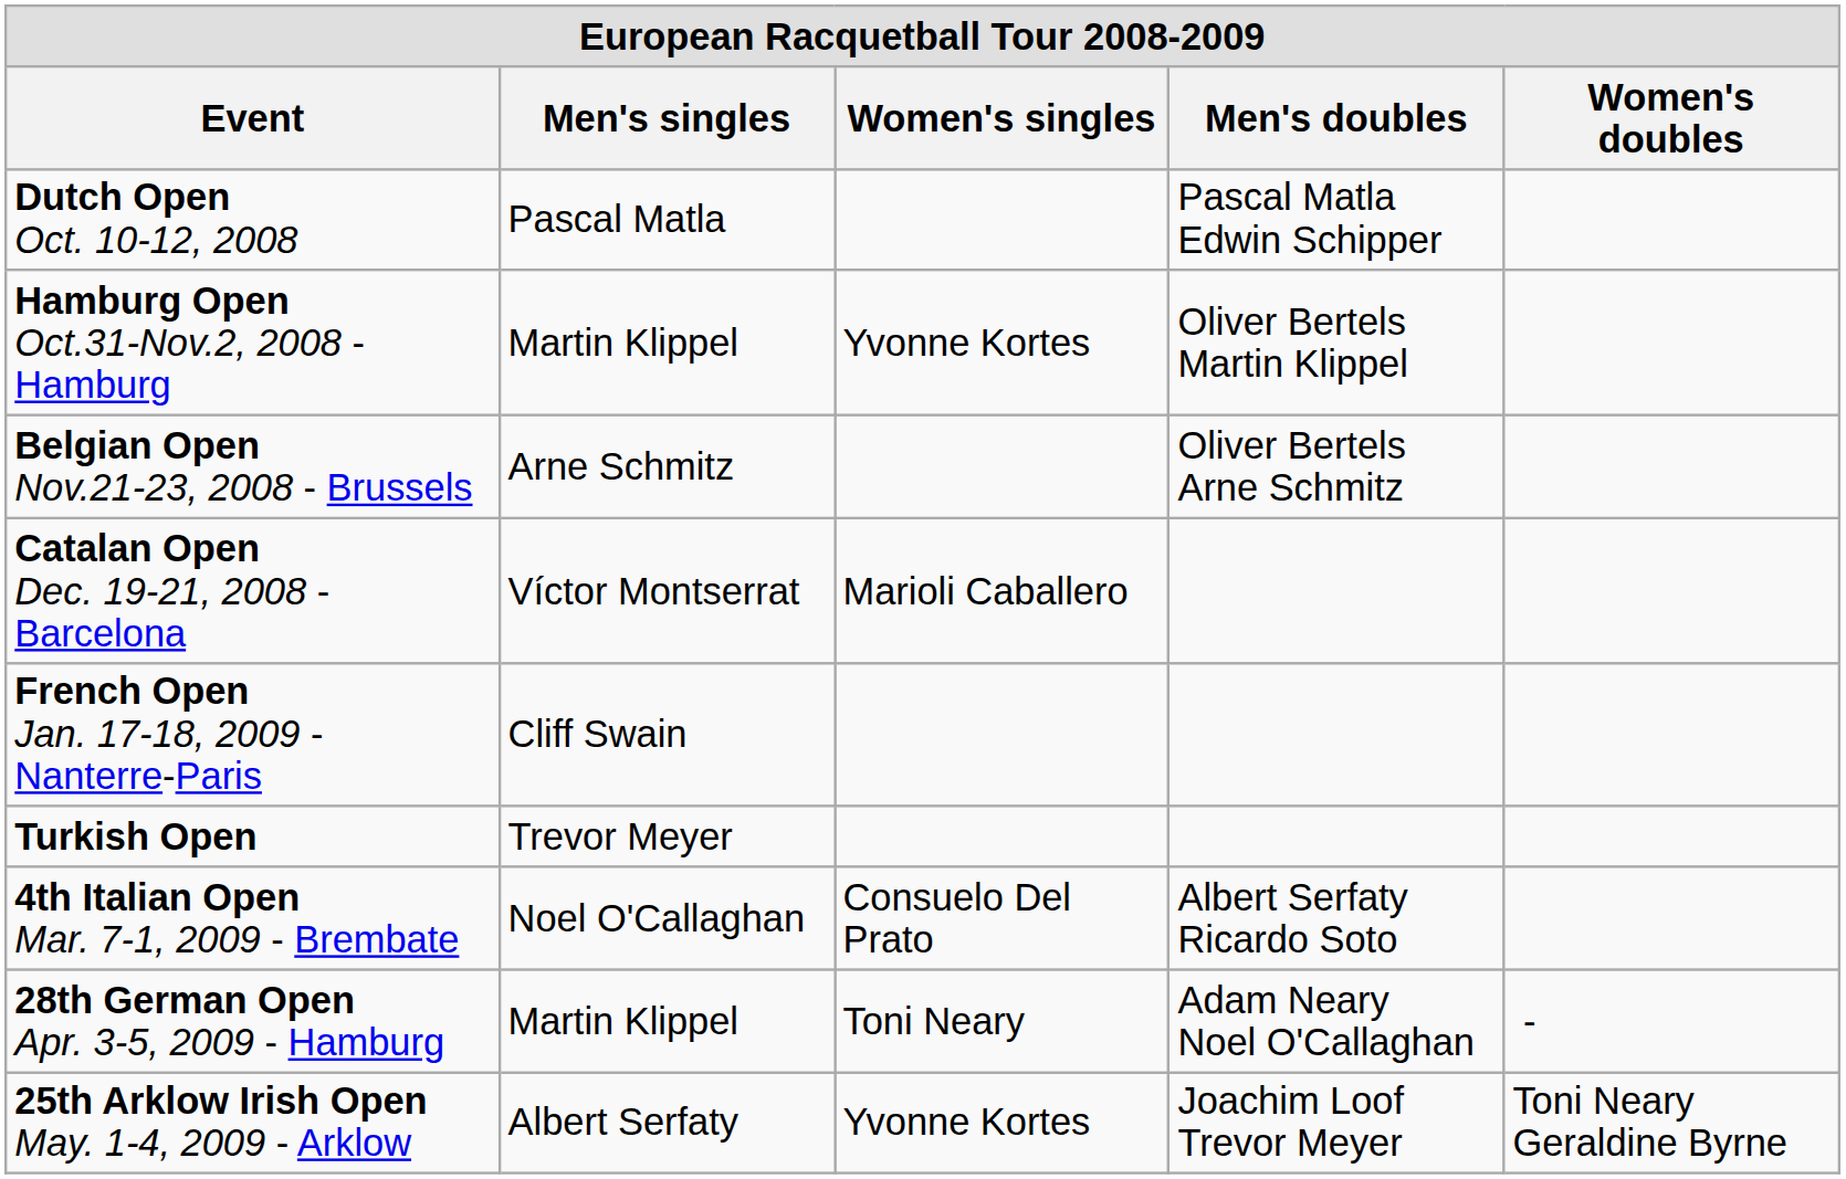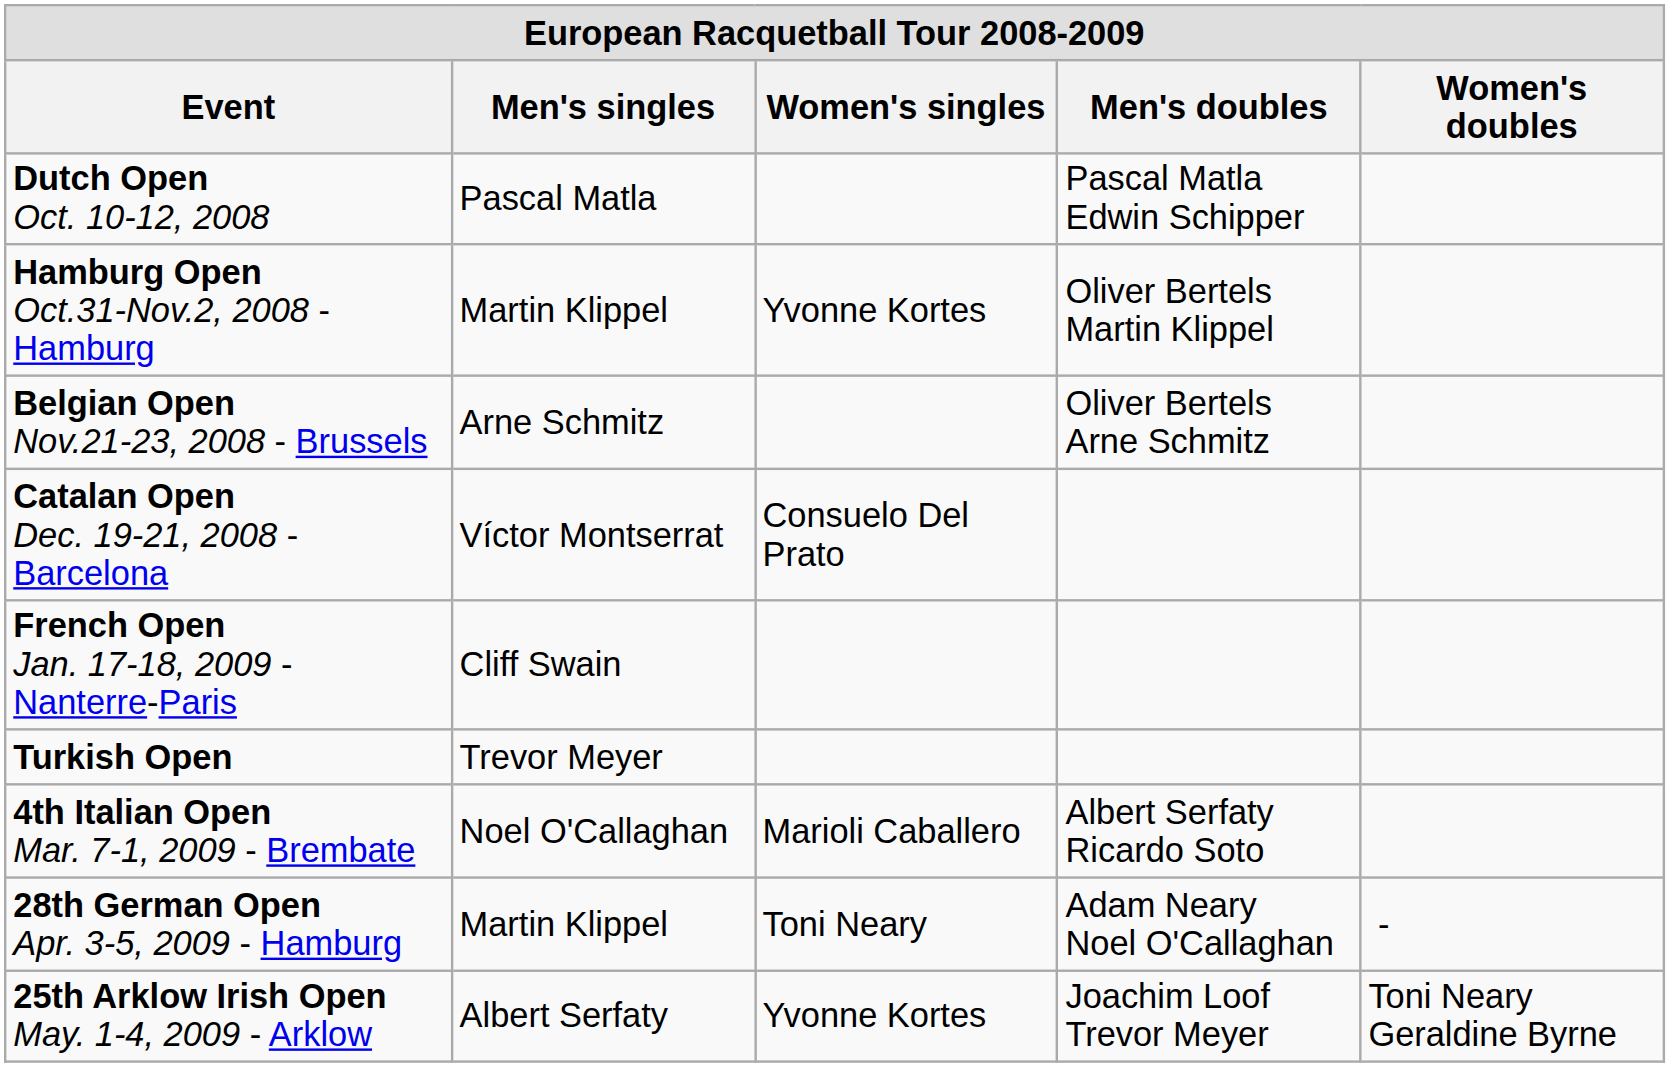Catalan Open Dec. 19-21, 2008 - Barcelona | Women's singles: Marioli Caballero -> Consuelo Del Prato
4th Italian Open Mar. 7-1, 2009 - Brembate | Women's singles: Consuelo Del Prato -> Marioli Caballero
